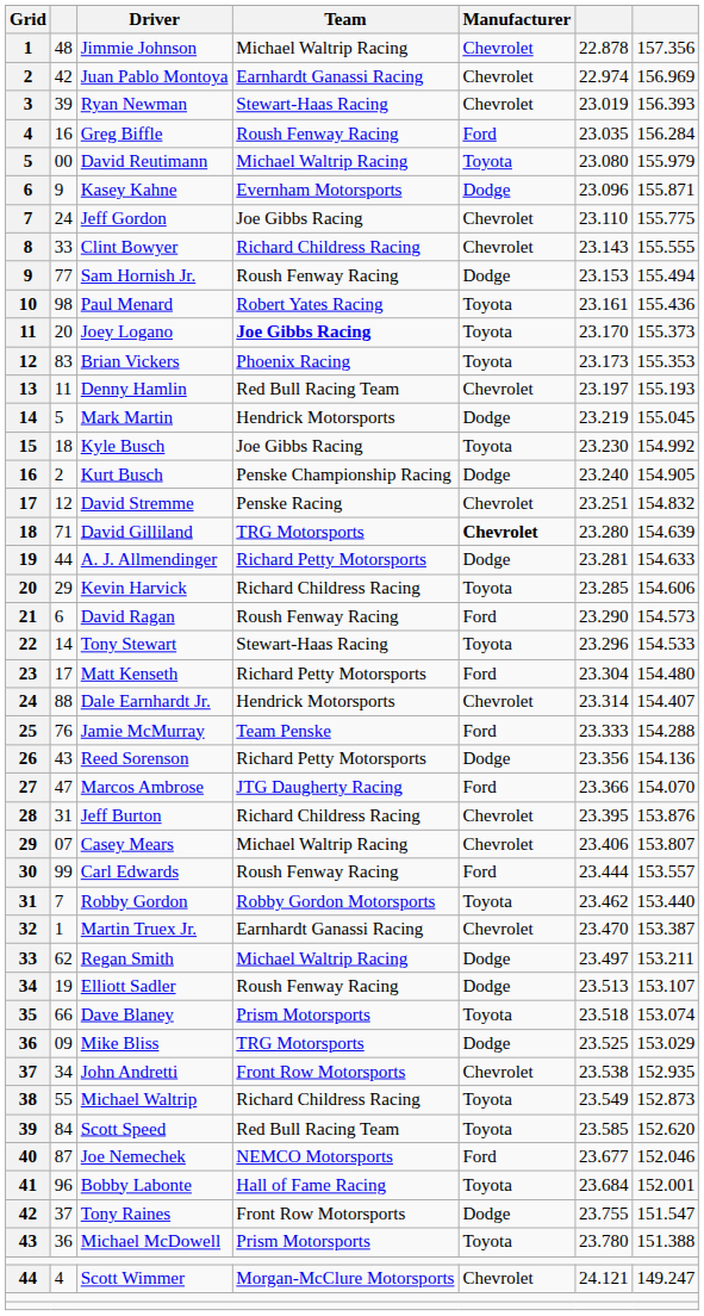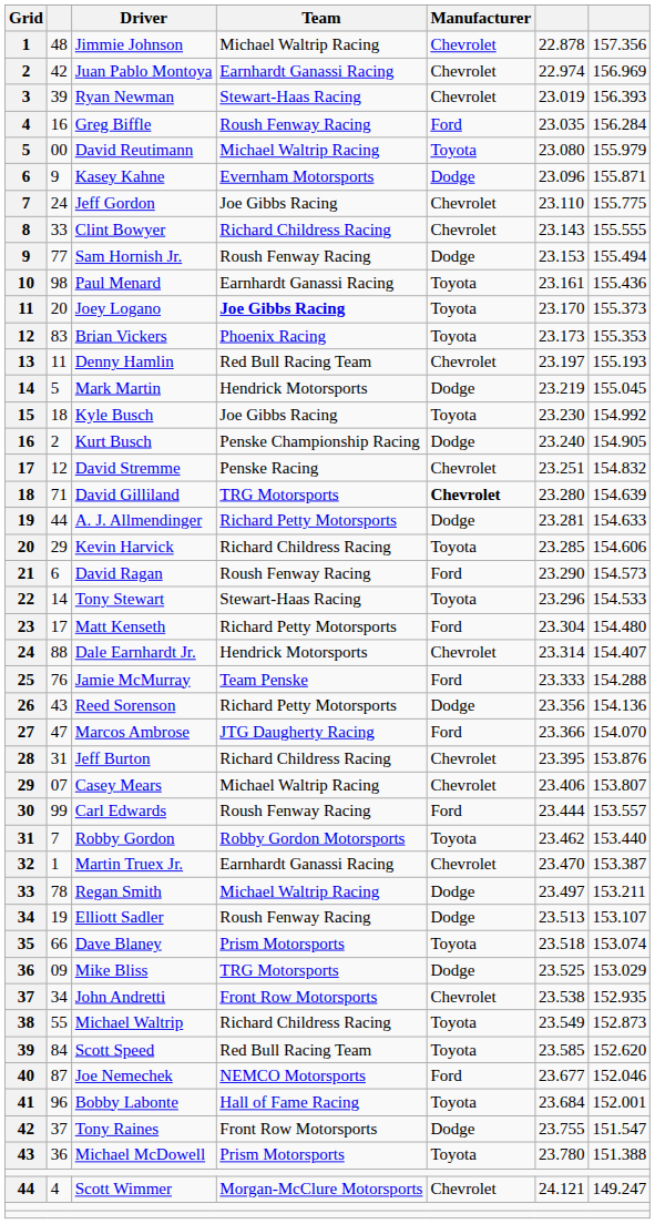Paul Menard | Team: Robert Yates Racing -> Earnhardt Ganassi Racing
Regan Smith | column 2: 62 -> 78
